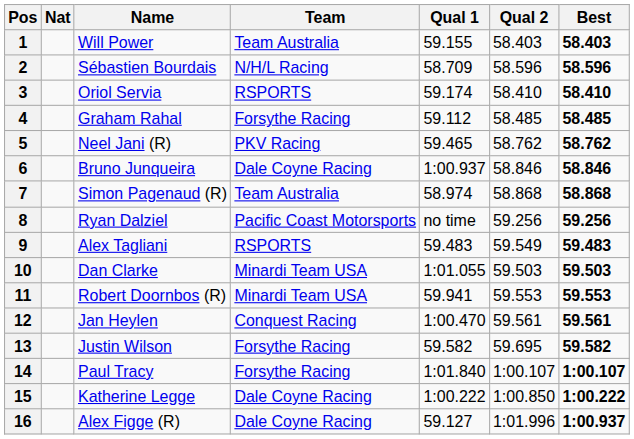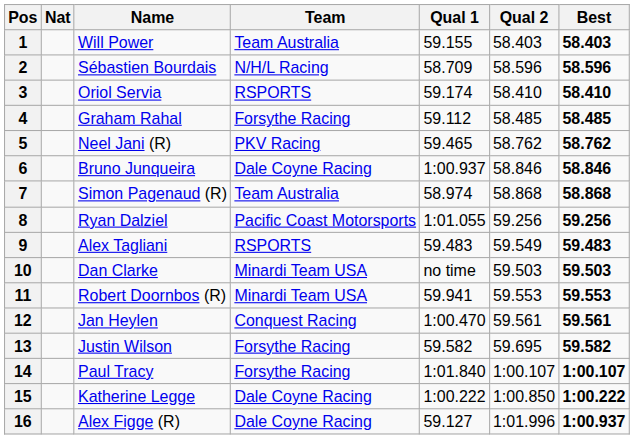8 | Qual 1: no time -> 1:01.055
10 | Qual 1: 1:01.055 -> no time
